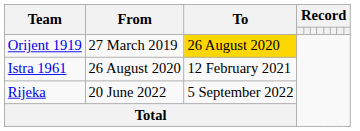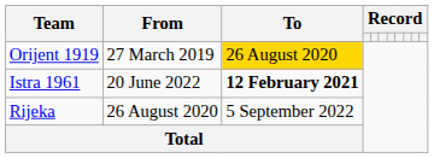Istra 1961 | From: 26 August 2020 -> 20 June 2022
Istra 1961 | To: normal -> bold
Rijeka | From: 20 June 2022 -> 26 August 2020
